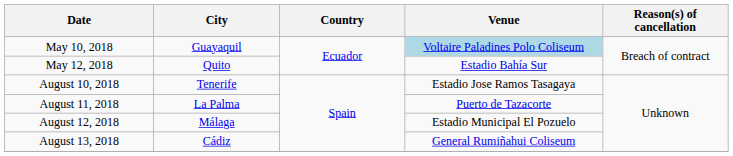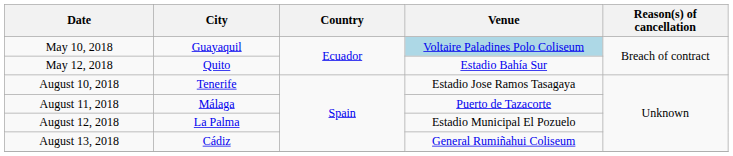August 11, 2018 | City: La Palma -> Málaga
August 12, 2018 | City: Málaga -> La Palma
